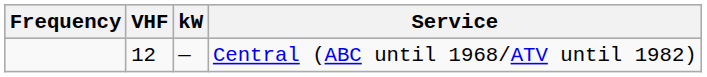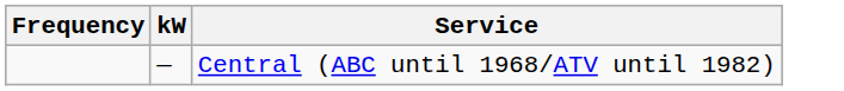- column: VHF | 12
